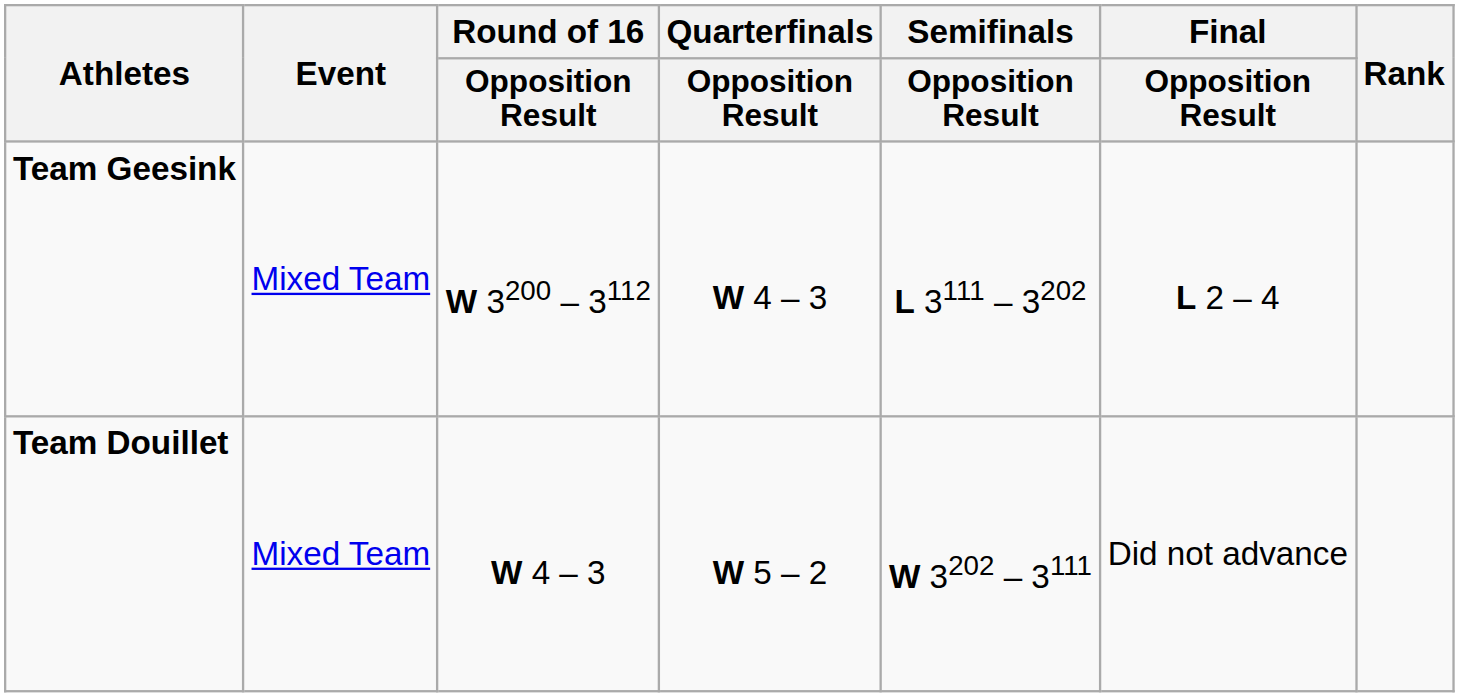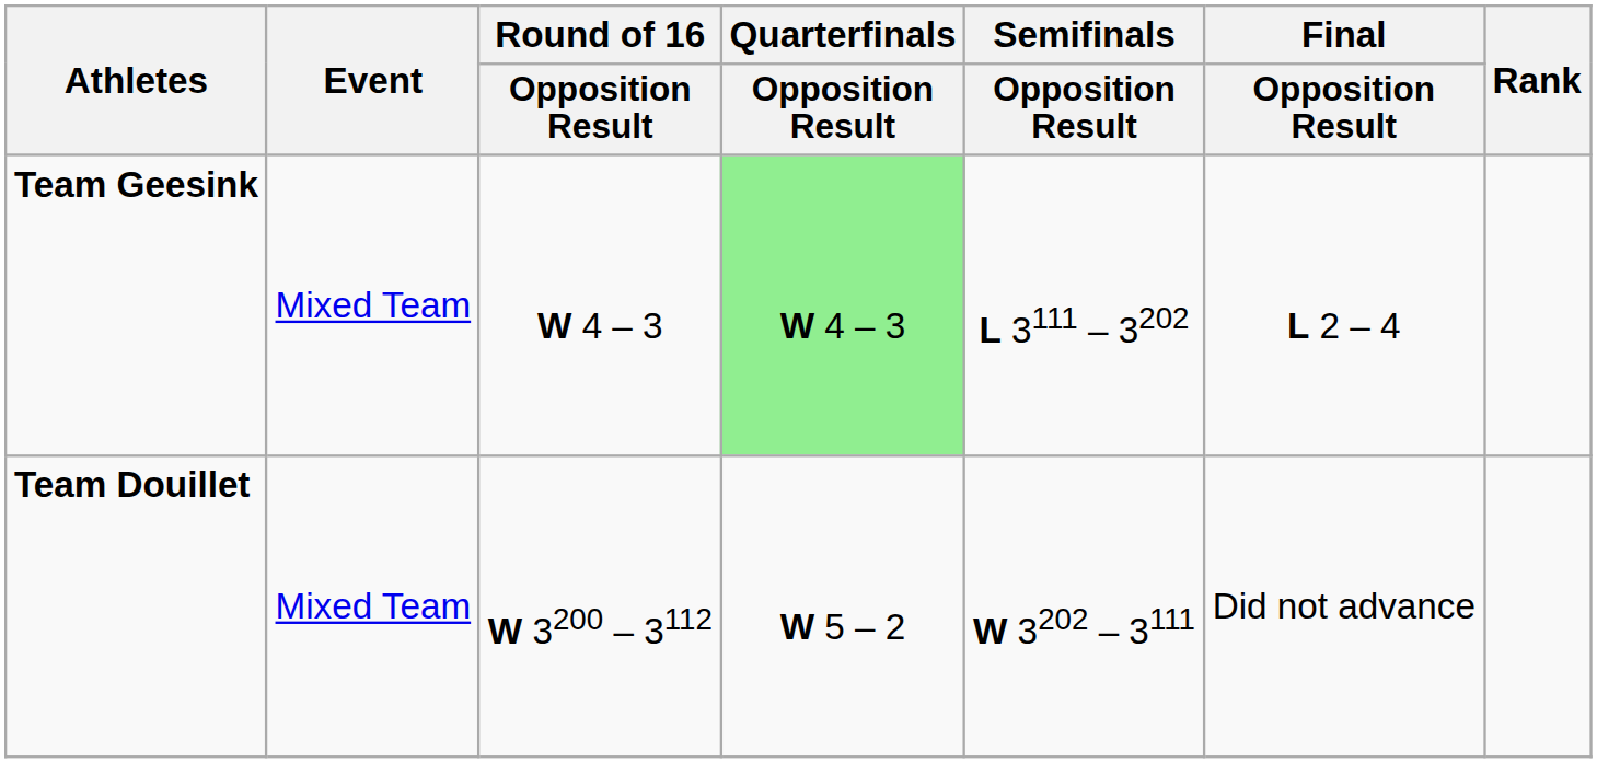Team Geesink | Round of 16 / Opposition Result: W 3200 – 3112 -> W 4 – 3
Team Geesink | Quarterfinals / Opposition Result: no background -> lightgreen background
Team Douillet | Round of 16 / Opposition Result: W 4 – 3 -> W 3200 – 3112
